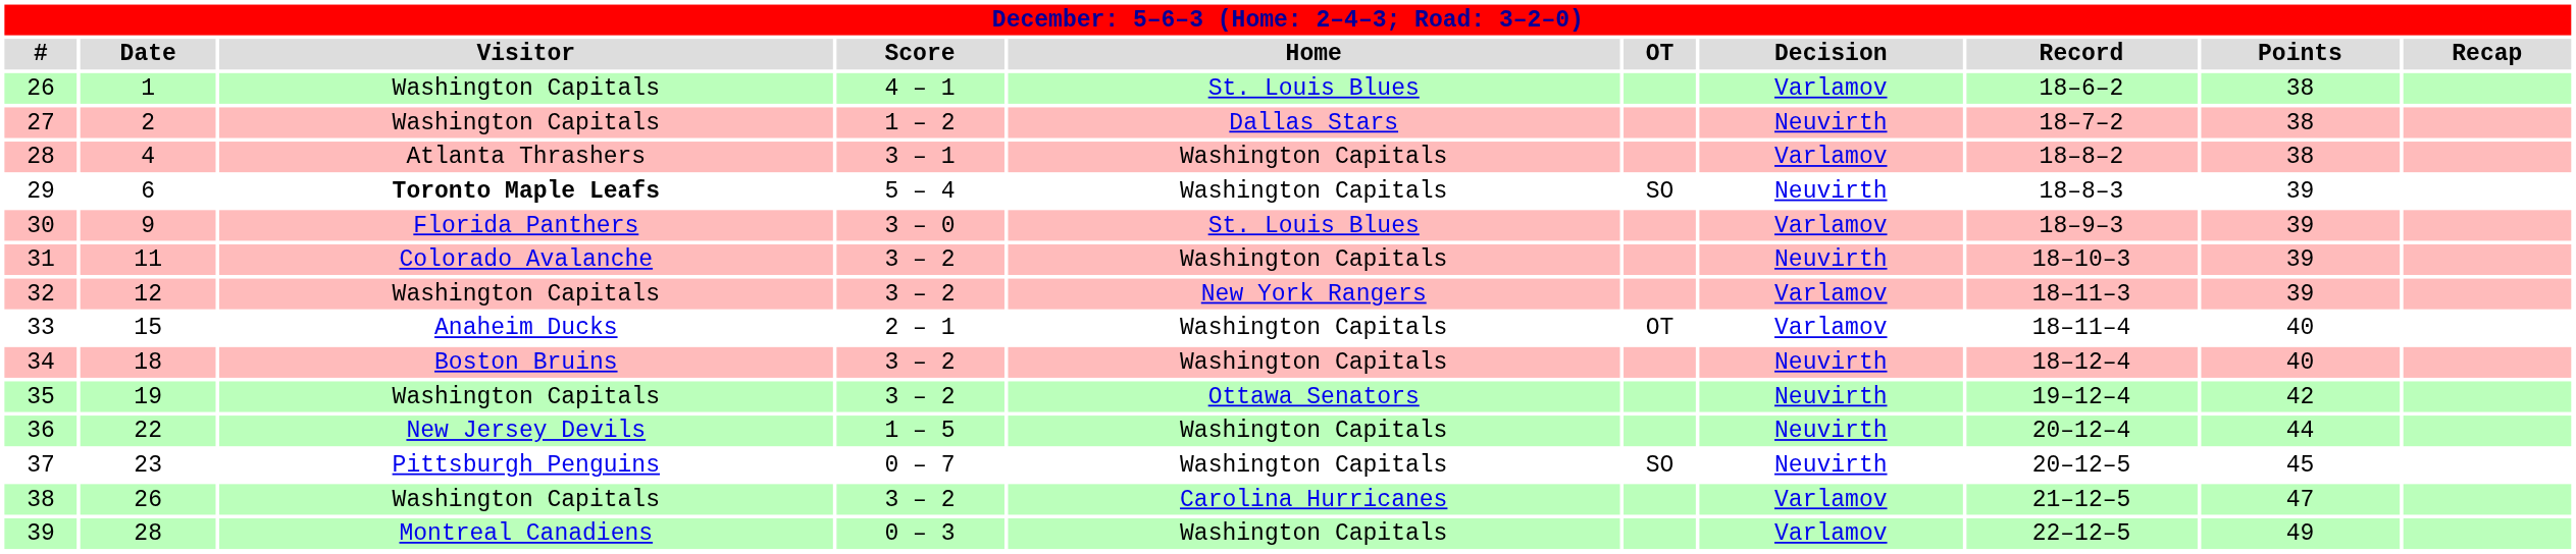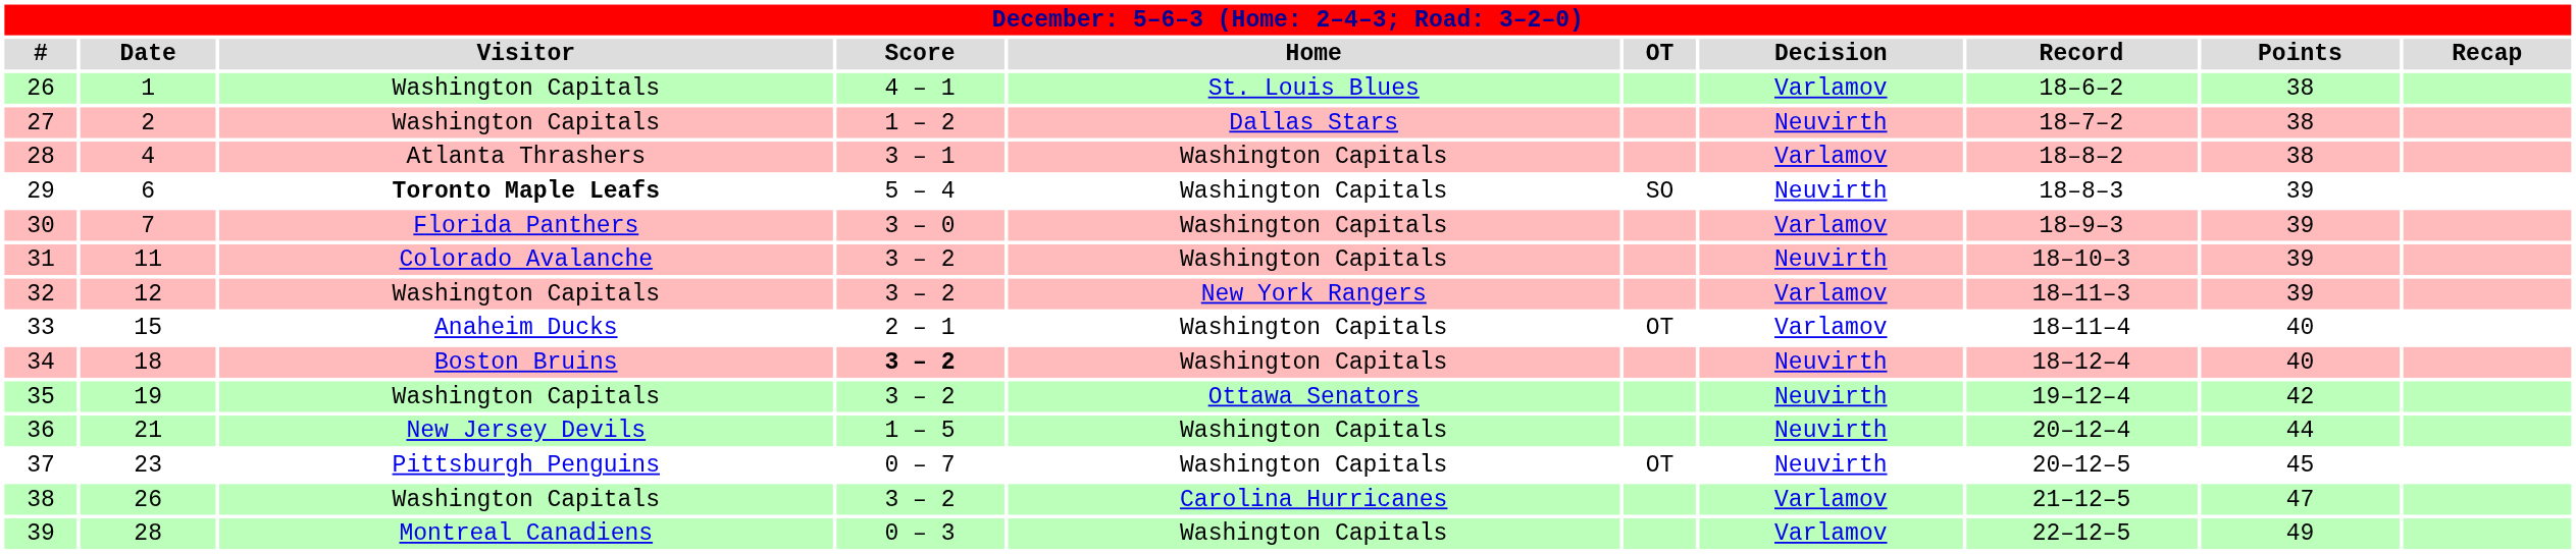30 | Date: 9 -> 7
30 | Home: St. Louis Blues -> Washington Capitals
34 | Score: normal -> bold
36 | Date: 22 -> 21
37 | OT: SO -> OT
